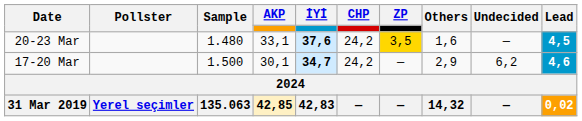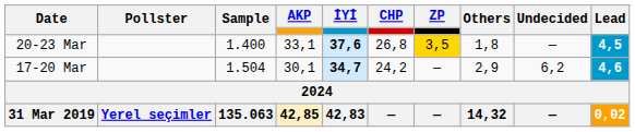20-23 Mar | Sample: 1.480 -> 1.400
20-23 Mar | CHP: 24,2 -> 26,8
20-23 Mar | Others: 1,6 -> 1,8
17-20 Mar | Sample: 1.500 -> 1.504
